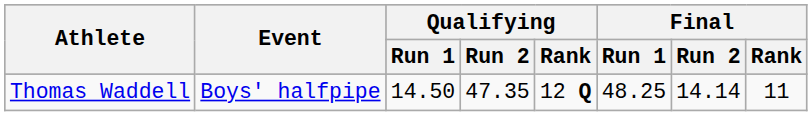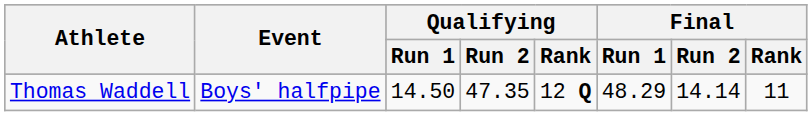Thomas Waddell | Final / Run 1: 48.25 -> 48.29
